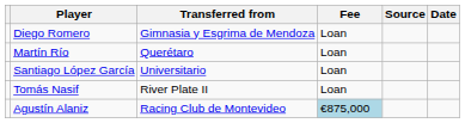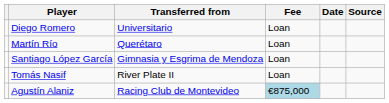columns swapped: Date <-> Source
Diego Romero | Transferred from: Gimnasia y Esgrima de Mendoza -> Universitario
Santiago López García | Transferred from: Universitario -> Gimnasia y Esgrima de Mendoza
